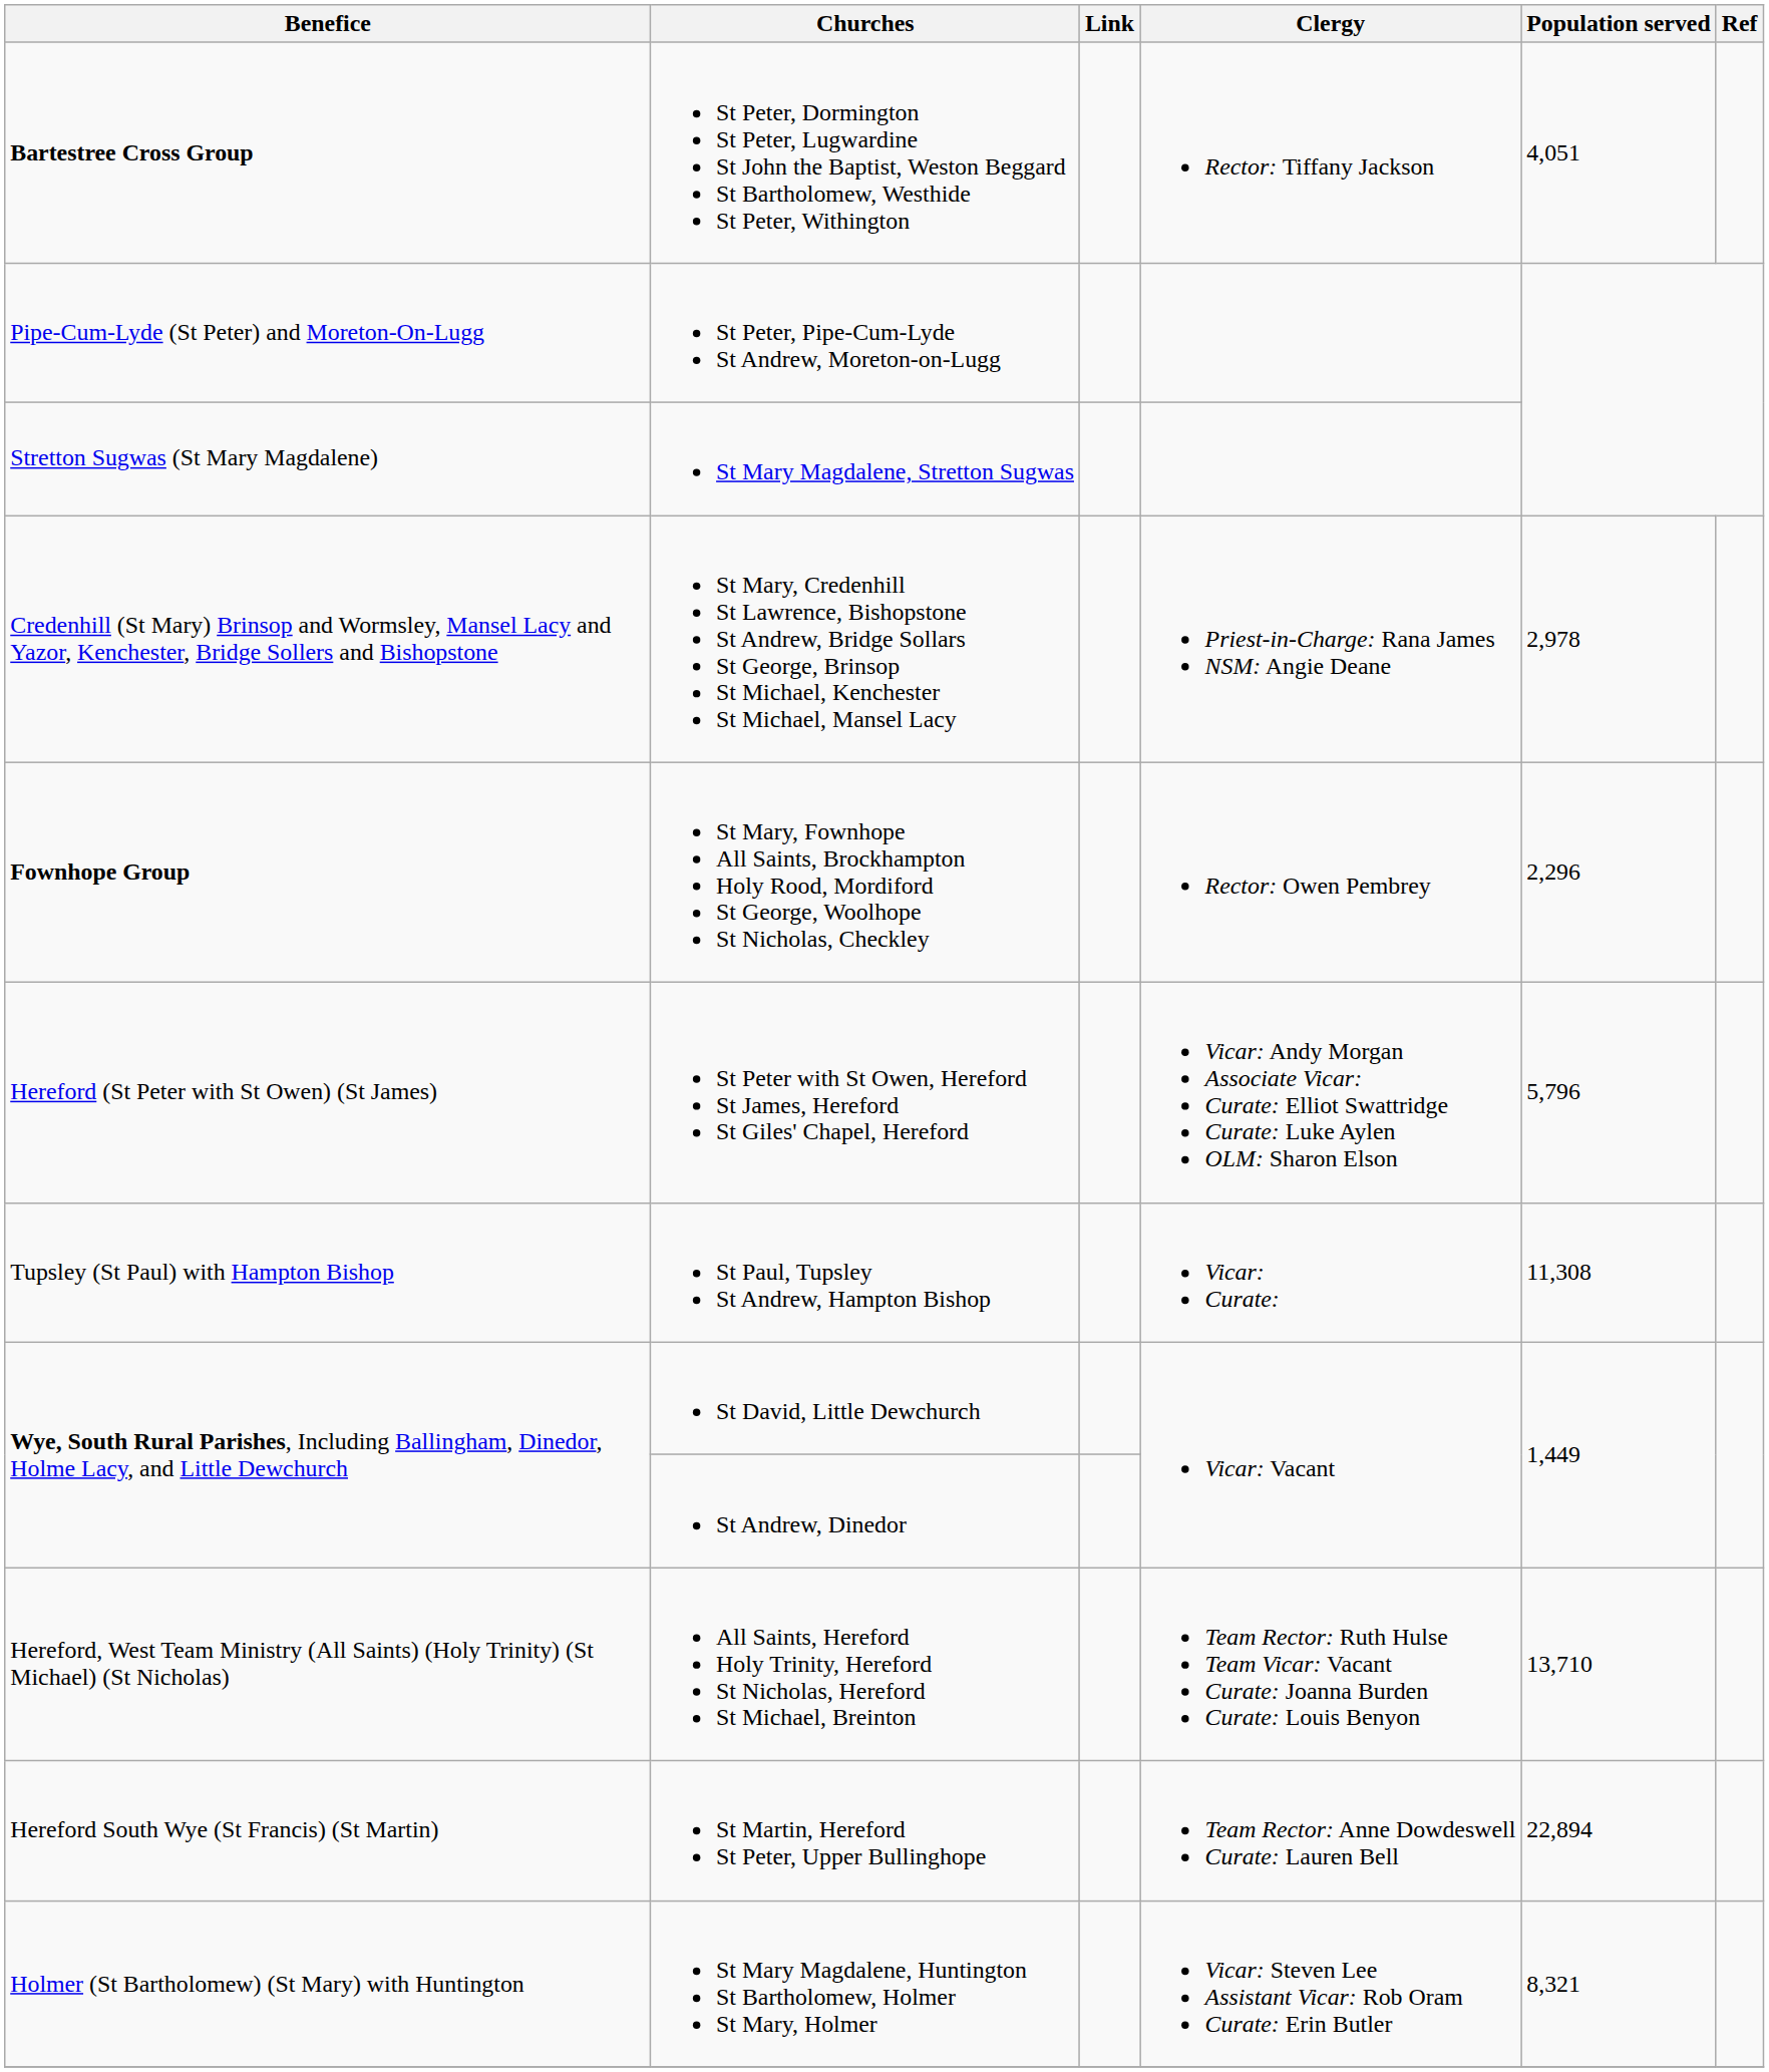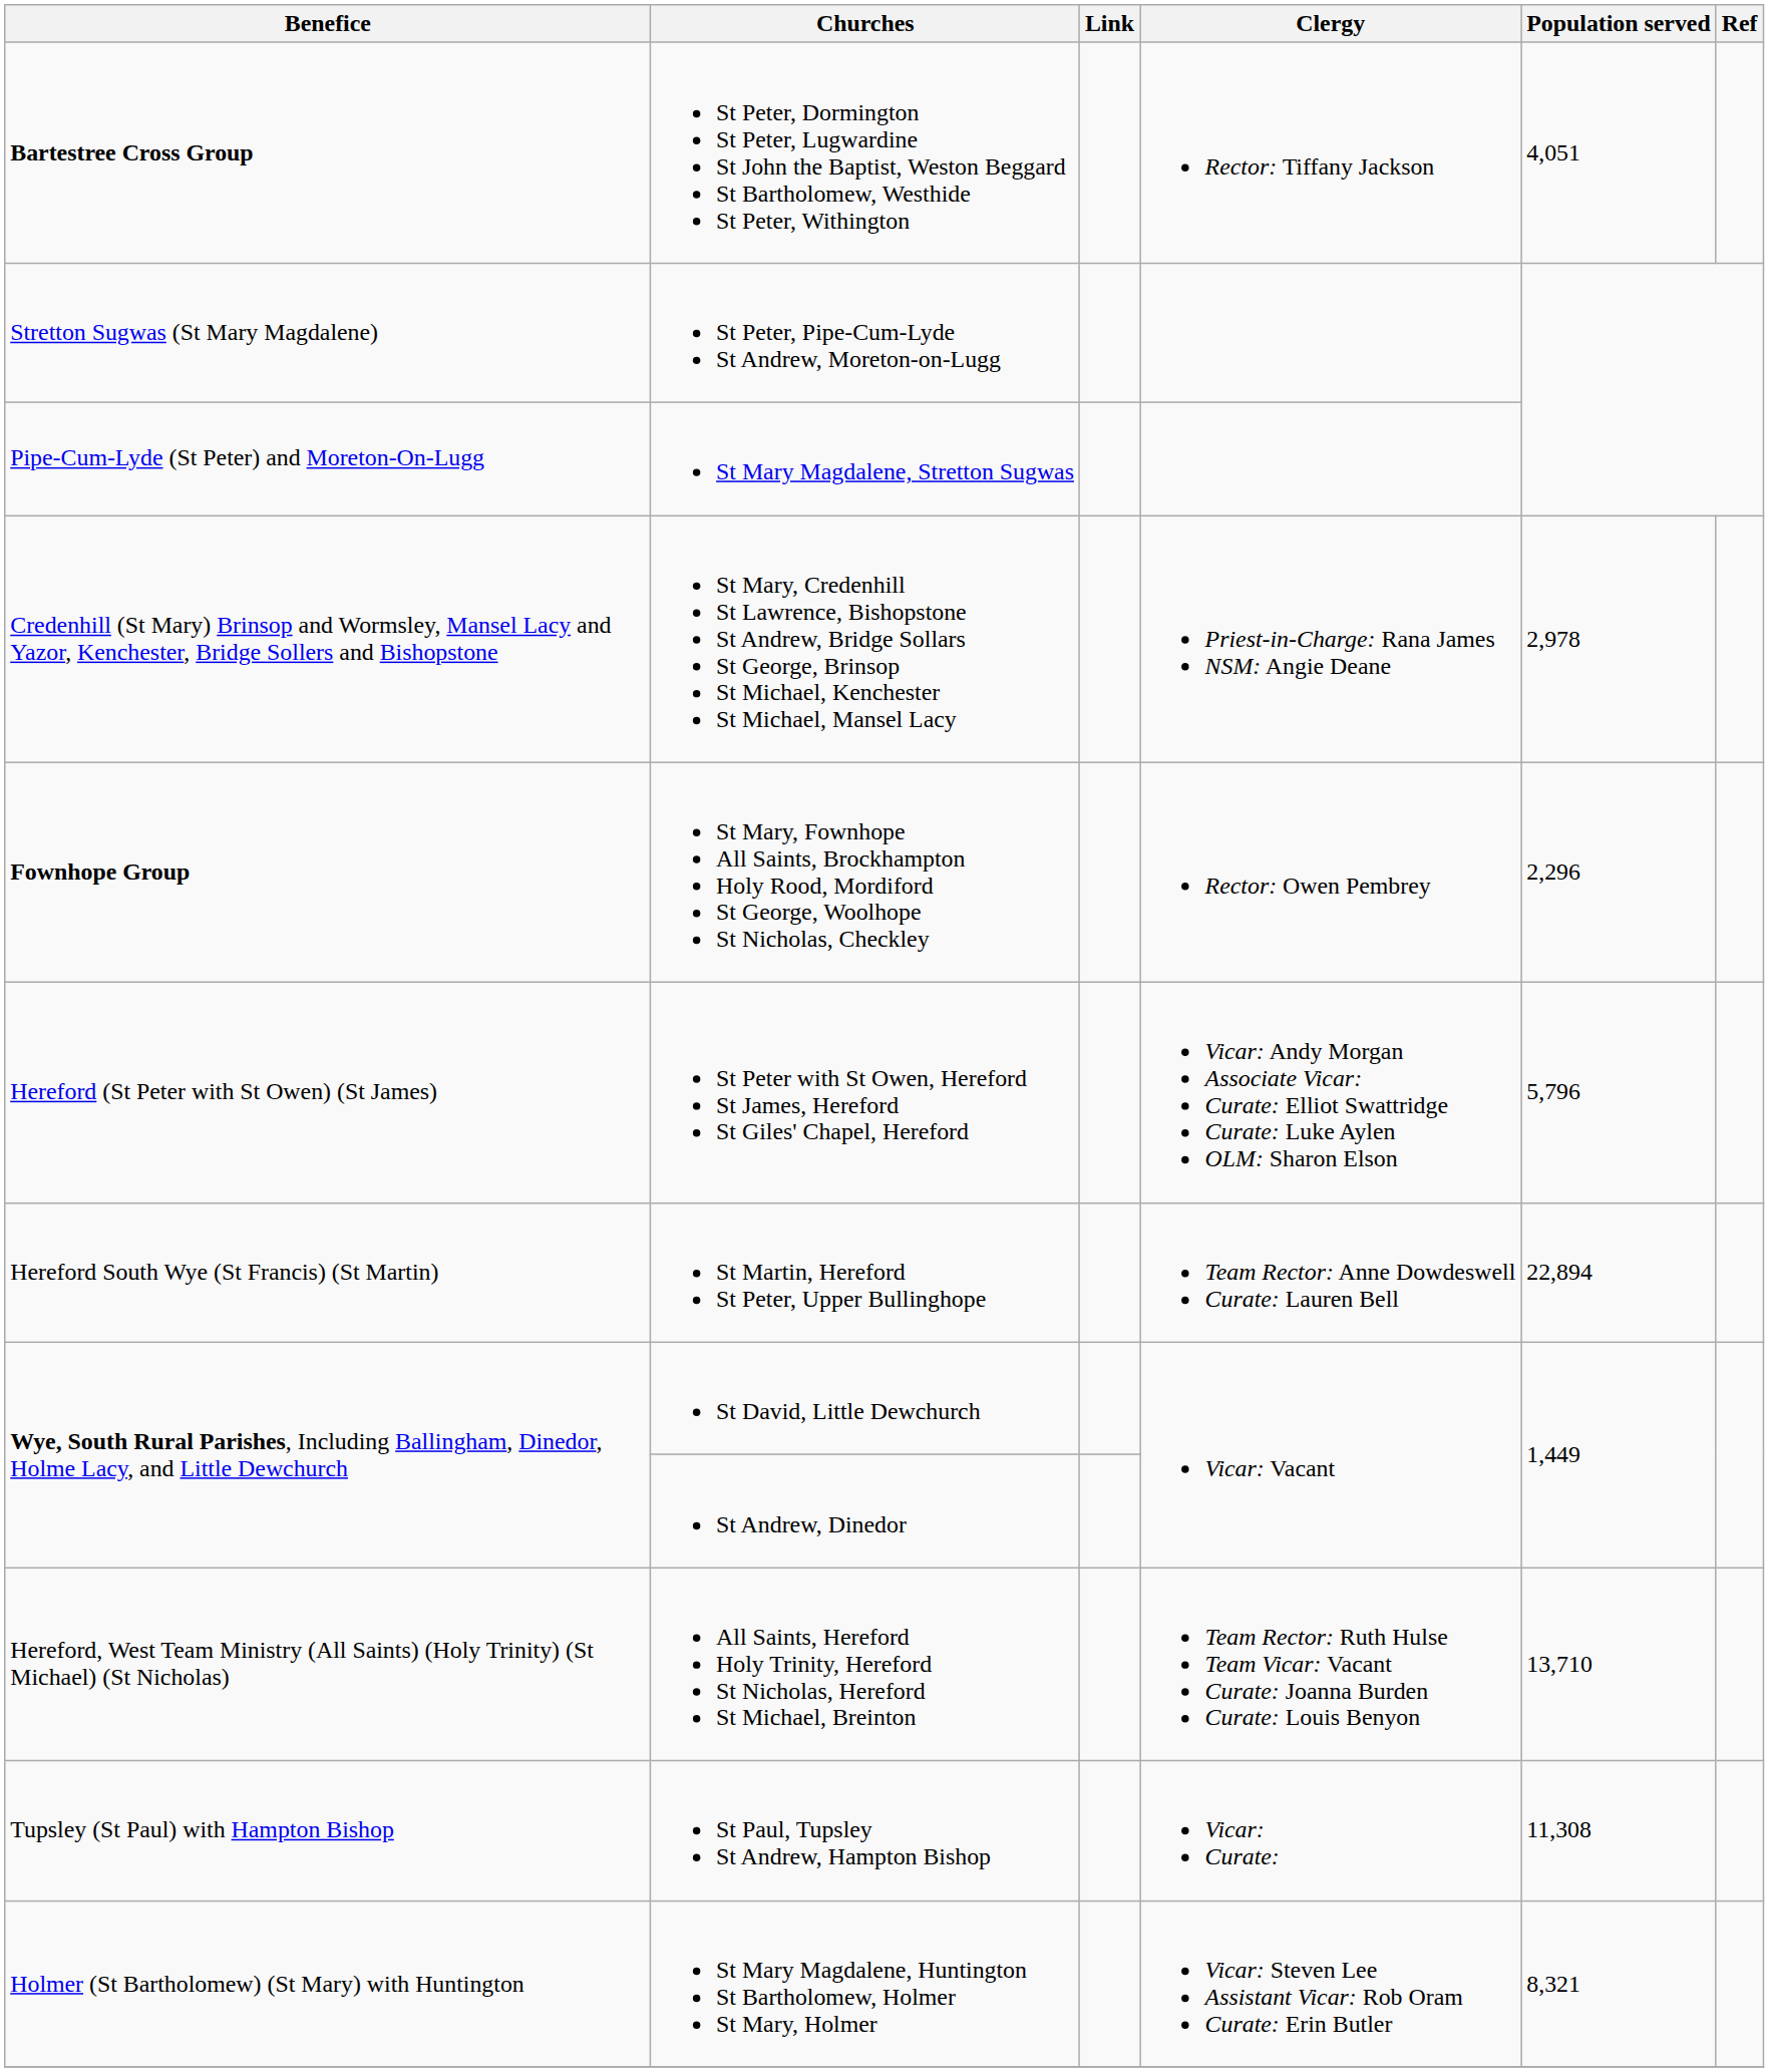St Peter, Pipe-Cum-Lyde St Andrew, Moreton-on-Lugg | Benefice: Pipe-Cum-Lyde (St Peter) and Moreton-On-Lugg -> Stretton Sugwas (St Mary Magdalene)
St Mary Magdalene, Stretton Sugwas | Benefice: Stretton Sugwas (St Mary Magdalene) -> Pipe-Cum-Lyde (St Peter) and Moreton-On-Lugg
rows swapped: St Martin, Hereford St Peter, Upper Bullinghope <-> St Paul, Tupsley St Andrew, Hampton Bishop
